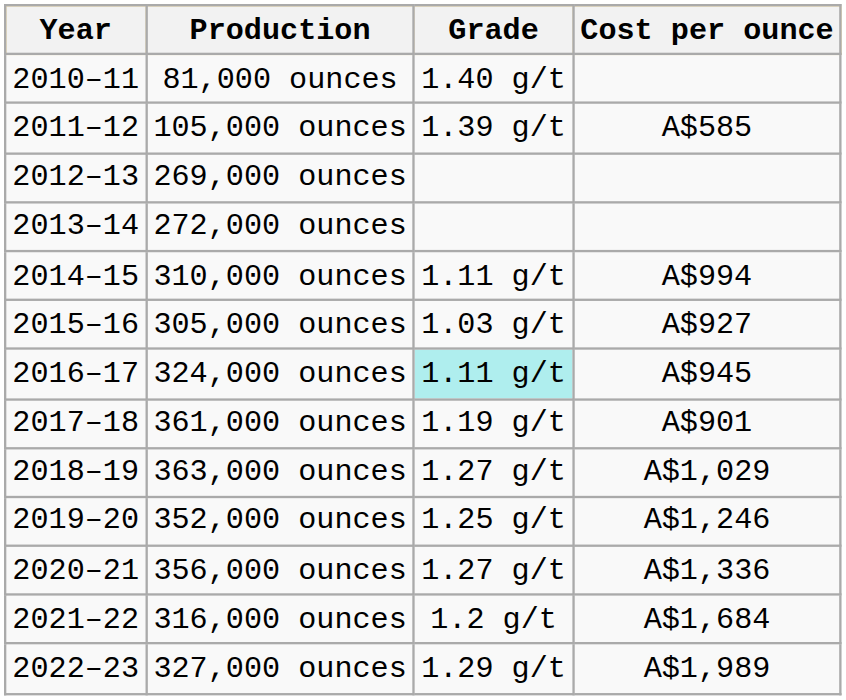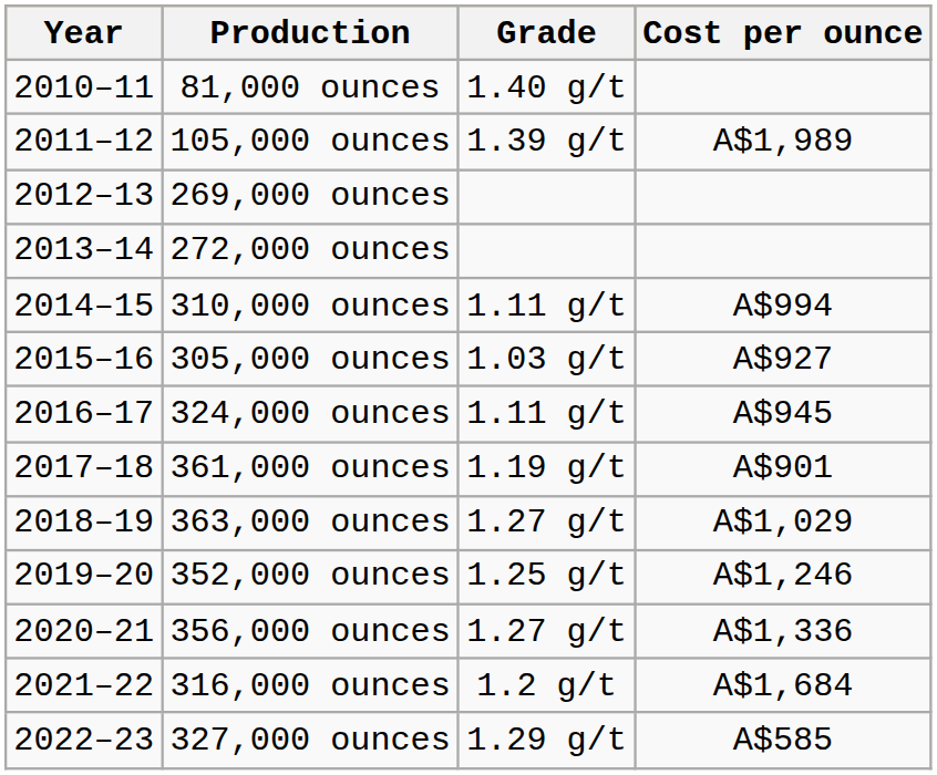105,000 ounces | Cost per ounce: A$585 -> A$1,989
324,000 ounces | Grade: paleturquoise background -> no background
327,000 ounces | Cost per ounce: A$1,989 -> A$585
